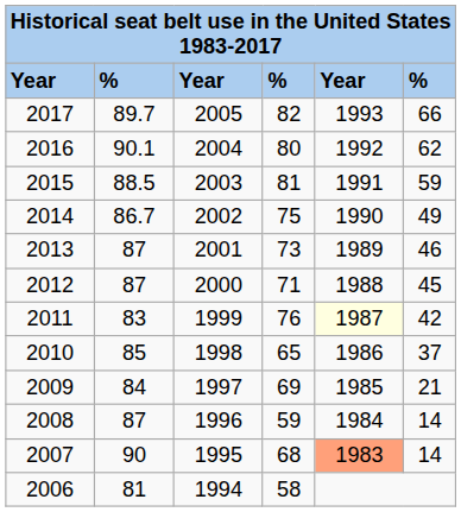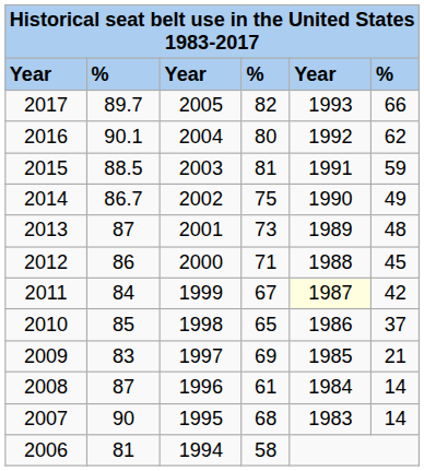2013 | column 6: 46 -> 48
2012 | column 2: 87 -> 86
2011 | column 2: 83 -> 84
2011 | column 4: 76 -> 67
2009 | column 2: 84 -> 83
2008 | column 4: 59 -> 61
2007 | column 5: lightsalmon background -> no background
